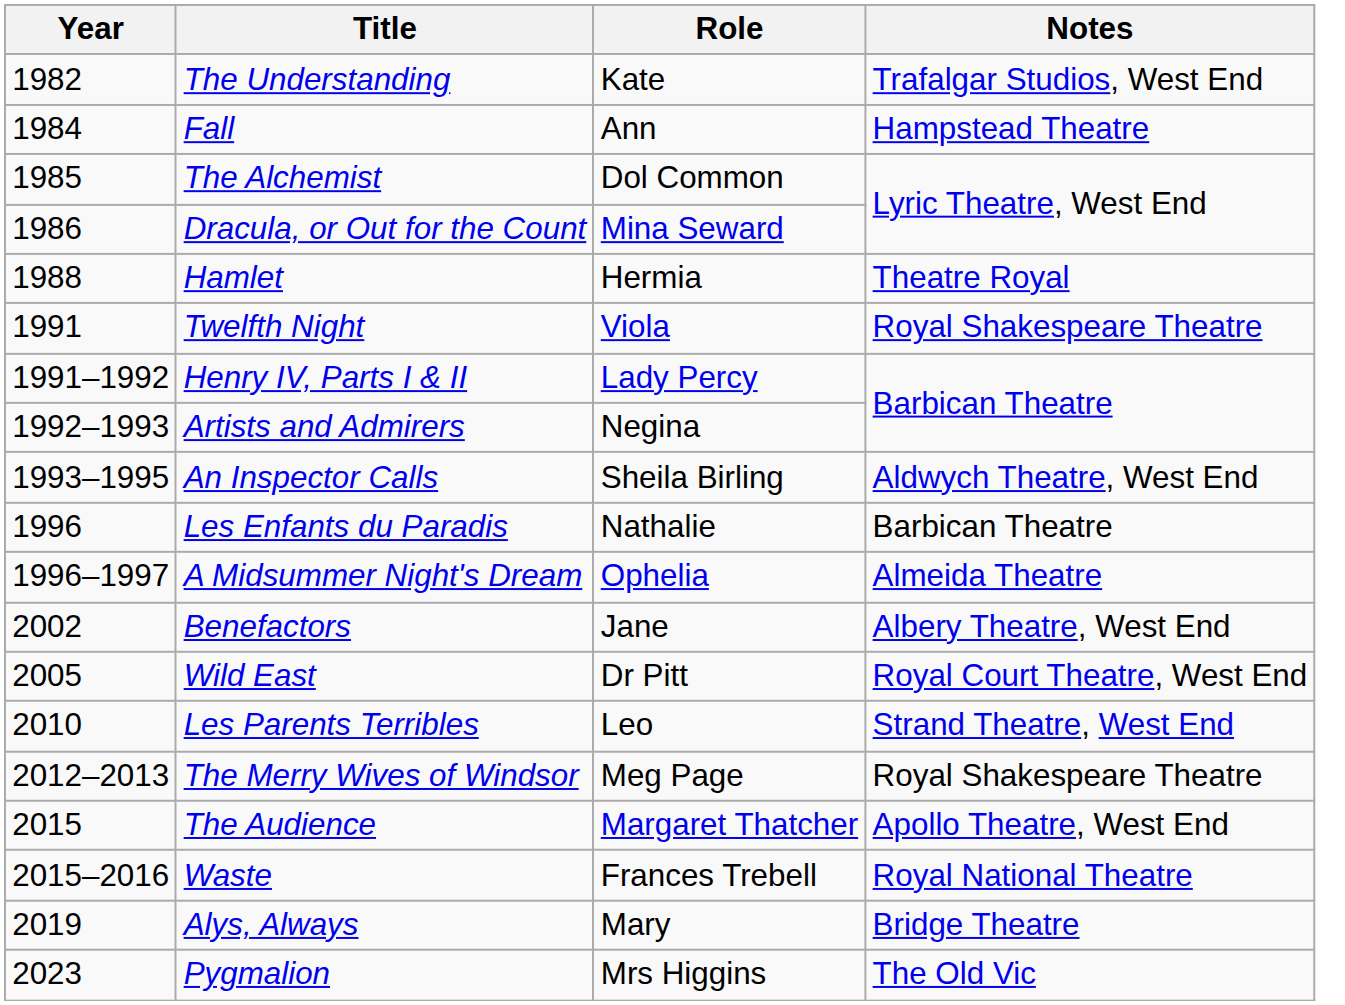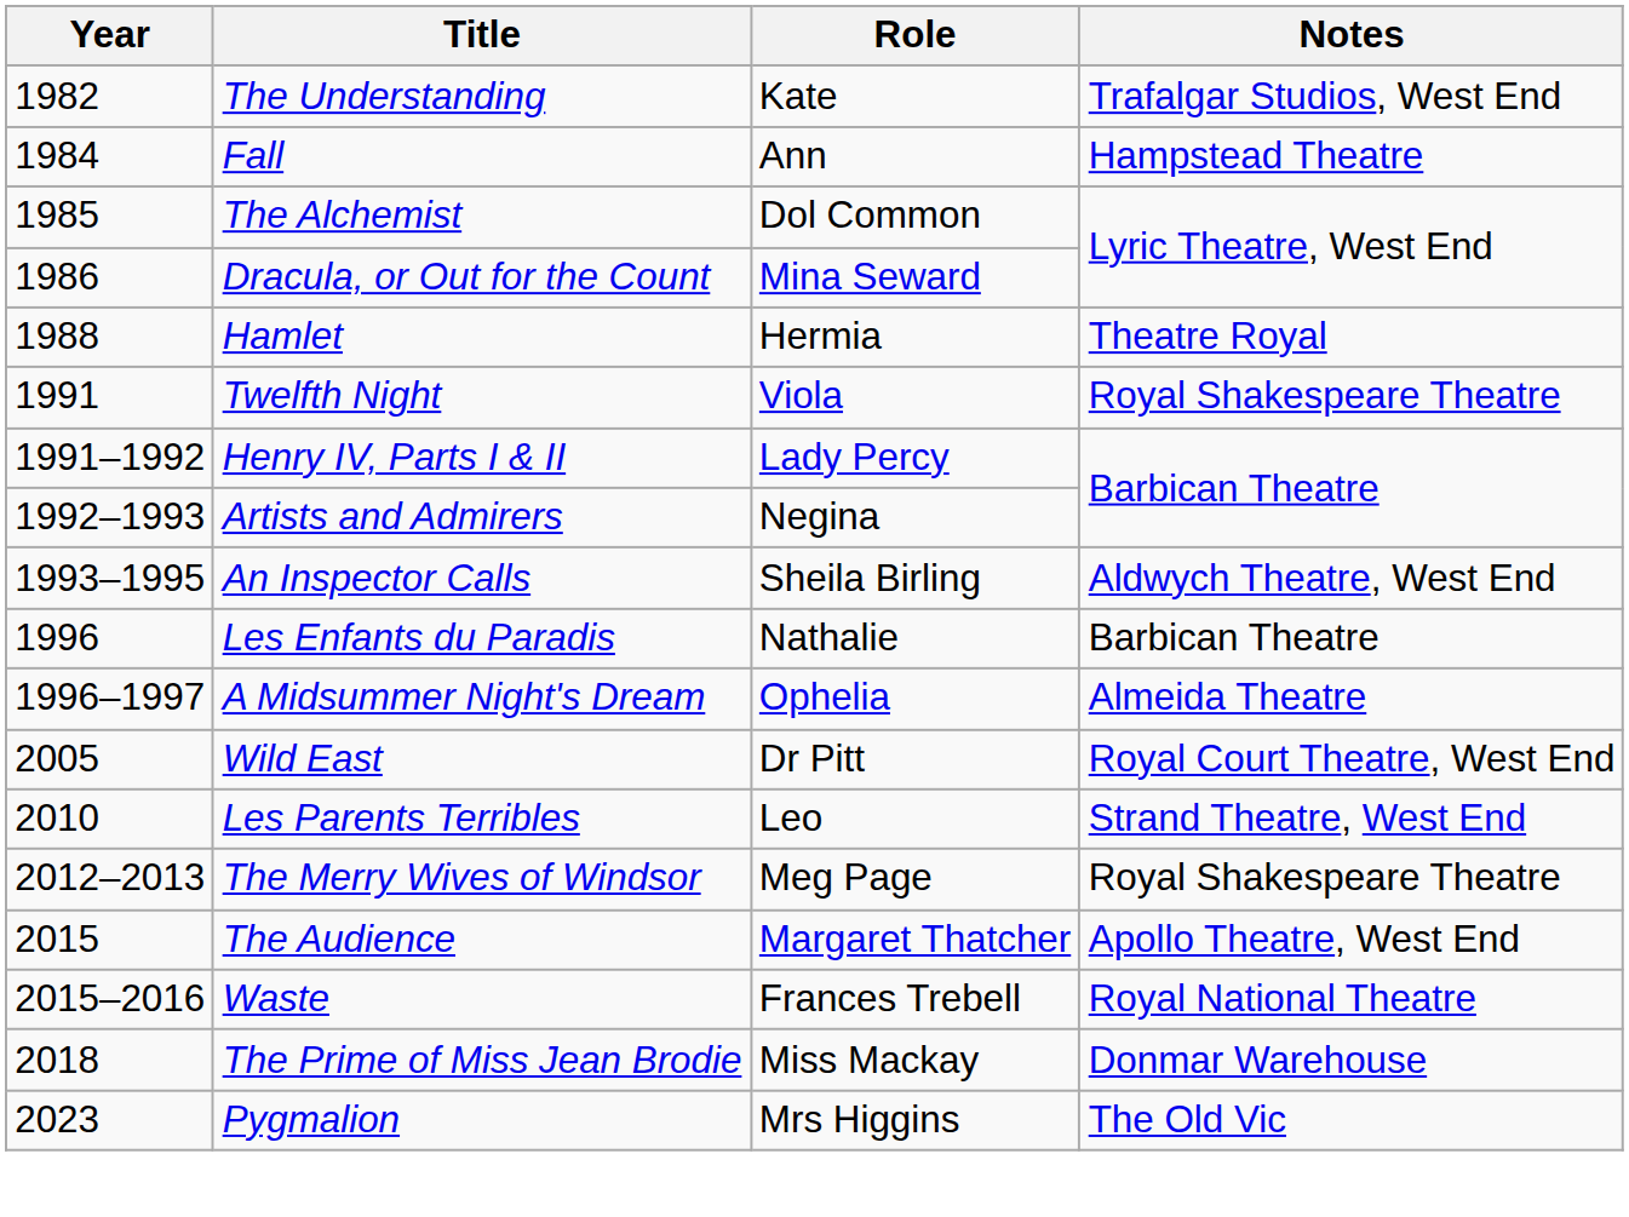- row: 2002 | Benefactors | Jane | Albery Theatre, West End
+ row: 2018 | The Prime of Miss Jean Brodie | Miss Mackay | Donmar Warehouse
- row: 2019 | Alys, Always | Mary | Bridge Theatre
